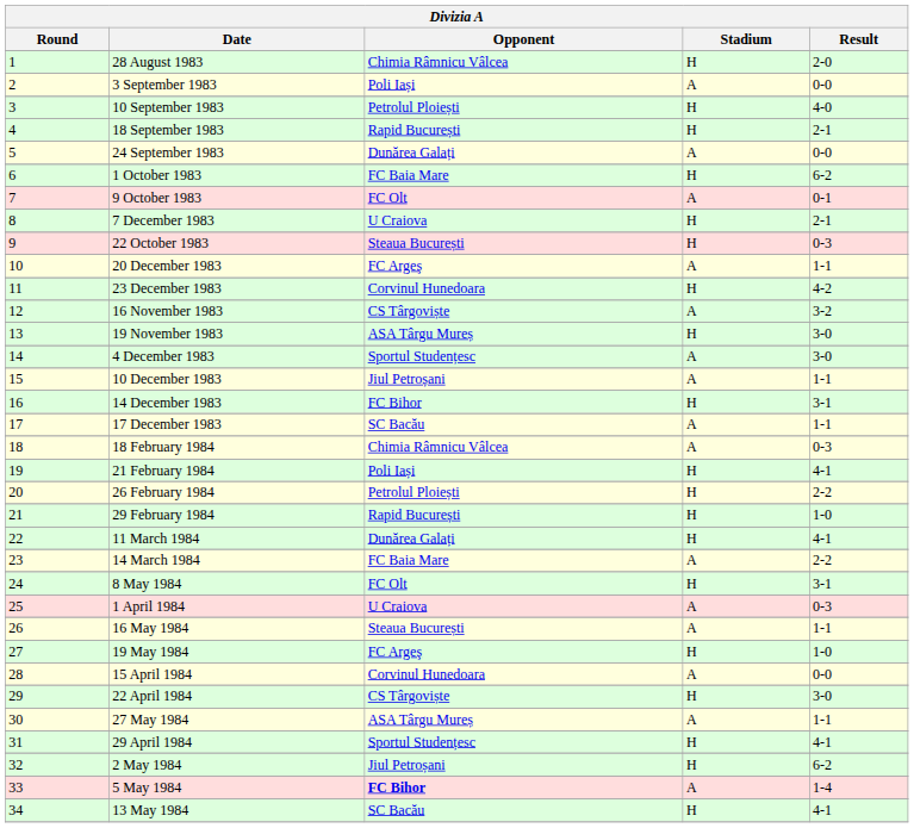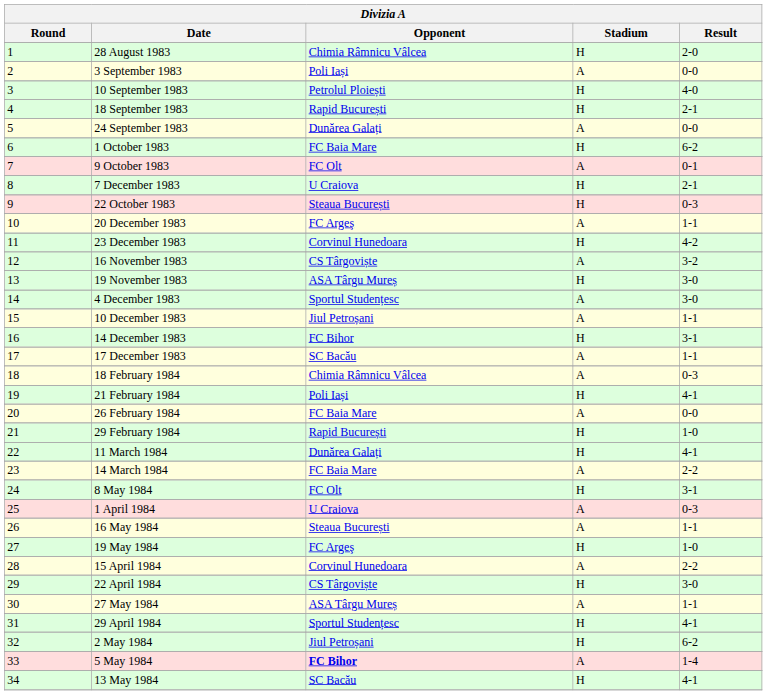26 February 1984 | Opponent: Petrolul Ploiești -> FC Baia Mare
26 February 1984 | Stadium: H -> A
26 February 1984 | Result: 2-2 -> 0-0
15 April 1984 | Result: 0-0 -> 2-2
